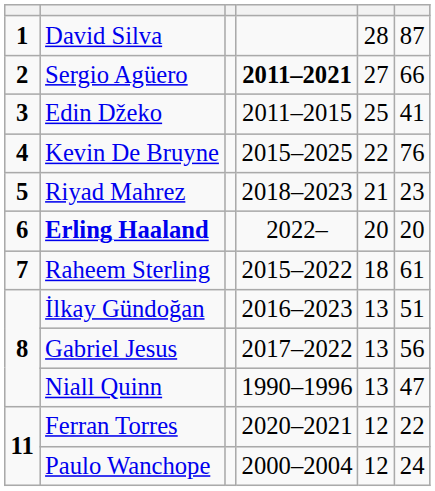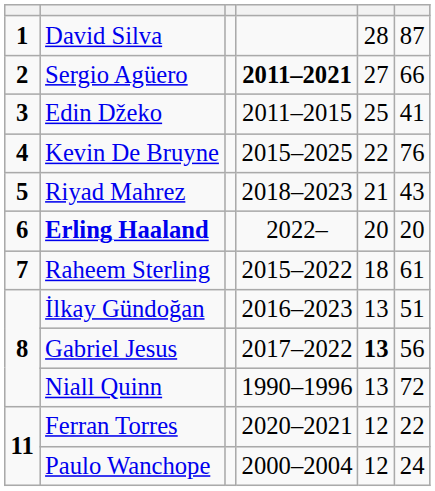Riyad Mahrez | column 6: 23 -> 43
Gabriel Jesus | column 5: normal -> bold
Niall Quinn | column 6: 47 -> 72
